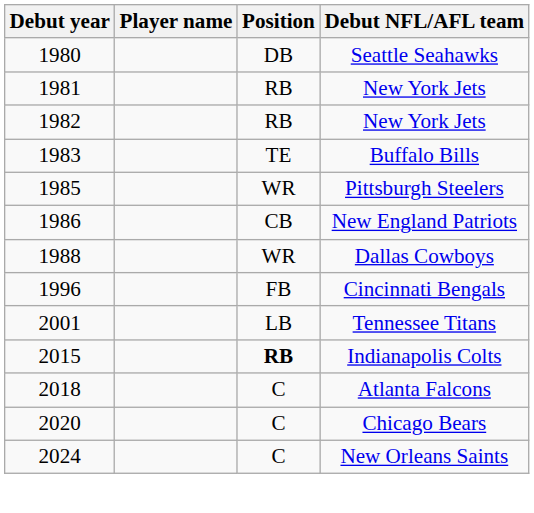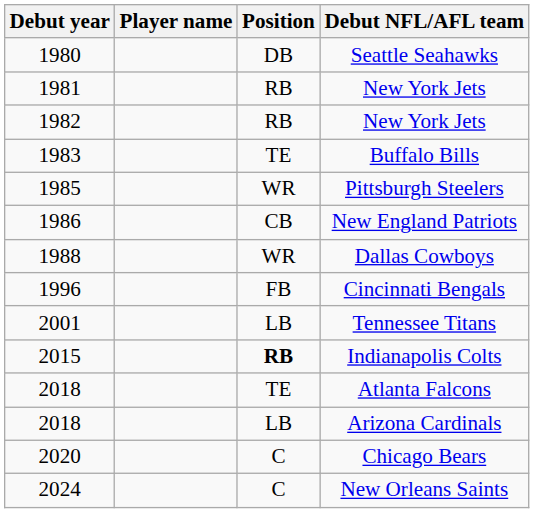Atlanta Falcons | Position: C -> TE
+ row: 2018 | LB | Arizona Cardinals
